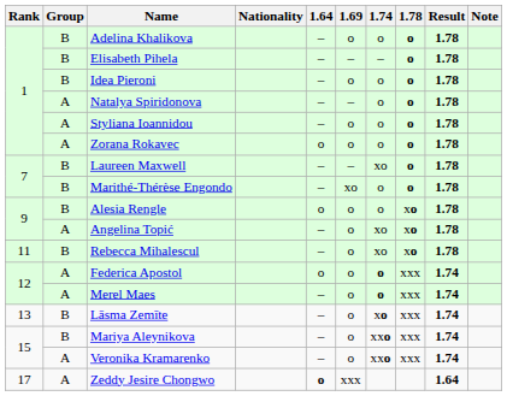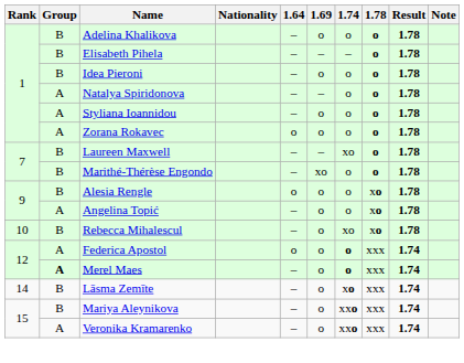Angelina Topić | 1.74: xo -> o
Rebecca Mihalescul | Rank: 11 -> 10
Merel Maes | Group: normal -> bold
Lāsma Zemīte | Rank: 13 -> 14
- row: 17 | A | Zeddy Jesire Chongwo | o | xxx | 1.64
